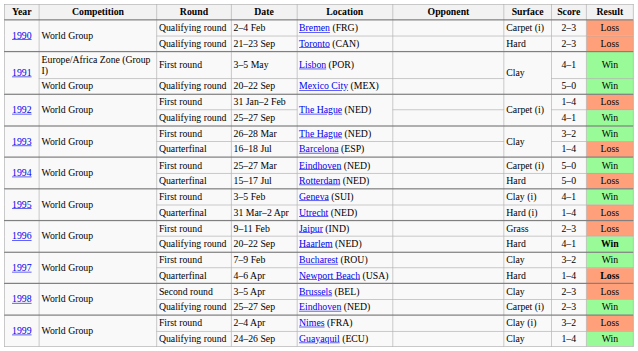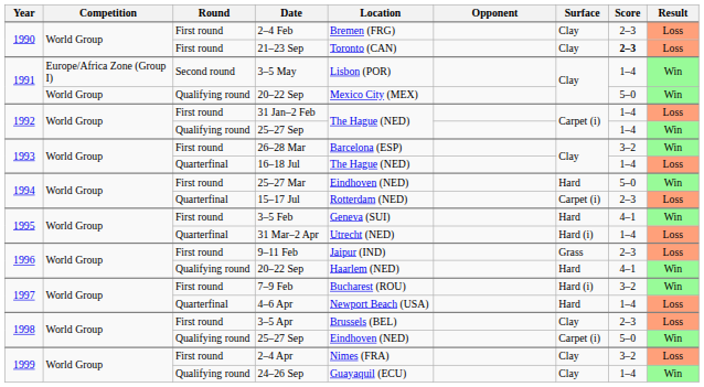2–4 Feb | Round: Qualifying round -> First round
2–4 Feb | Surface: Carpet (i) -> Clay
21–23 Sep | Round: Qualifying round -> First round
21–23 Sep | Surface: Hard -> Clay
21–23 Sep | Score: normal -> bold
3–5 May | Round: First round -> Second round
3–5 May | Score: 4–1 -> 1–4
1992 / 25–27 Sep | Score: 4–1 -> 1–4
26–28 Mar | Location: The Hague (NED) -> Barcelona (ESP)
16–18 Jul | Location: Barcelona (ESP) -> The Hague (NED)
25–27 Mar | Surface: Carpet (i) -> Hard
15–17 Jul | Surface: Hard -> Carpet (i)
15–17 Jul | Score: 5–0 -> 2–3
3–5 Feb | Surface: Clay (i) -> Hard
1996 / 20–22 Sep | Result: bold -> normal
7–9 Feb | Surface: Clay -> Hard (i)
4–6 Apr | Result: bold -> normal
3–5 Apr | Round: Second round -> First round
1998 / 25–27 Sep | Score: 2–3 -> 5–0
2–4 Apr | Surface: Clay (i) -> Clay
